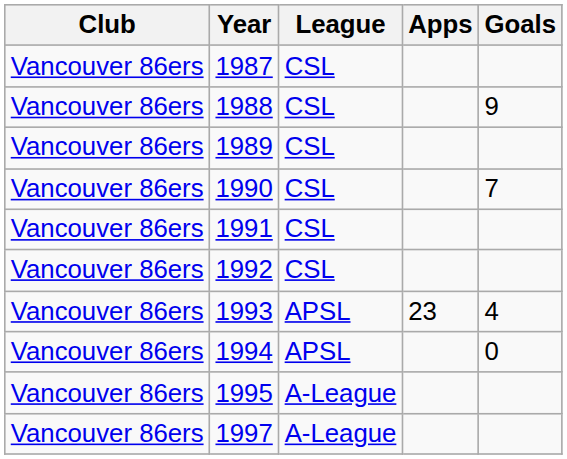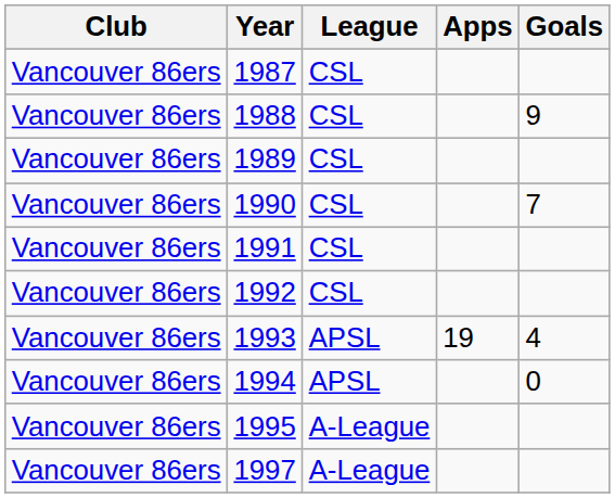1993 | Apps: 23 -> 19
